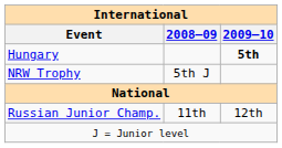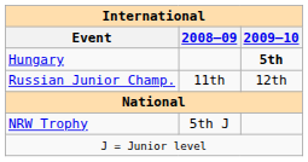rows swapped: NRW Trophy <-> Russian Junior Champ.
